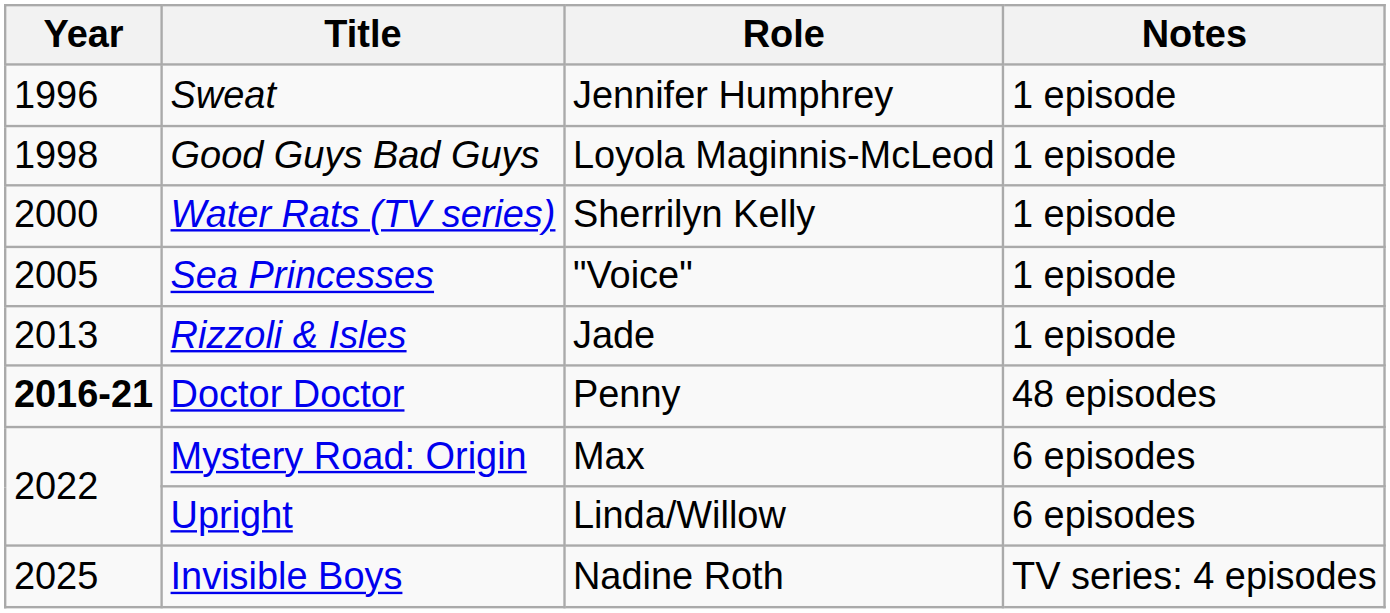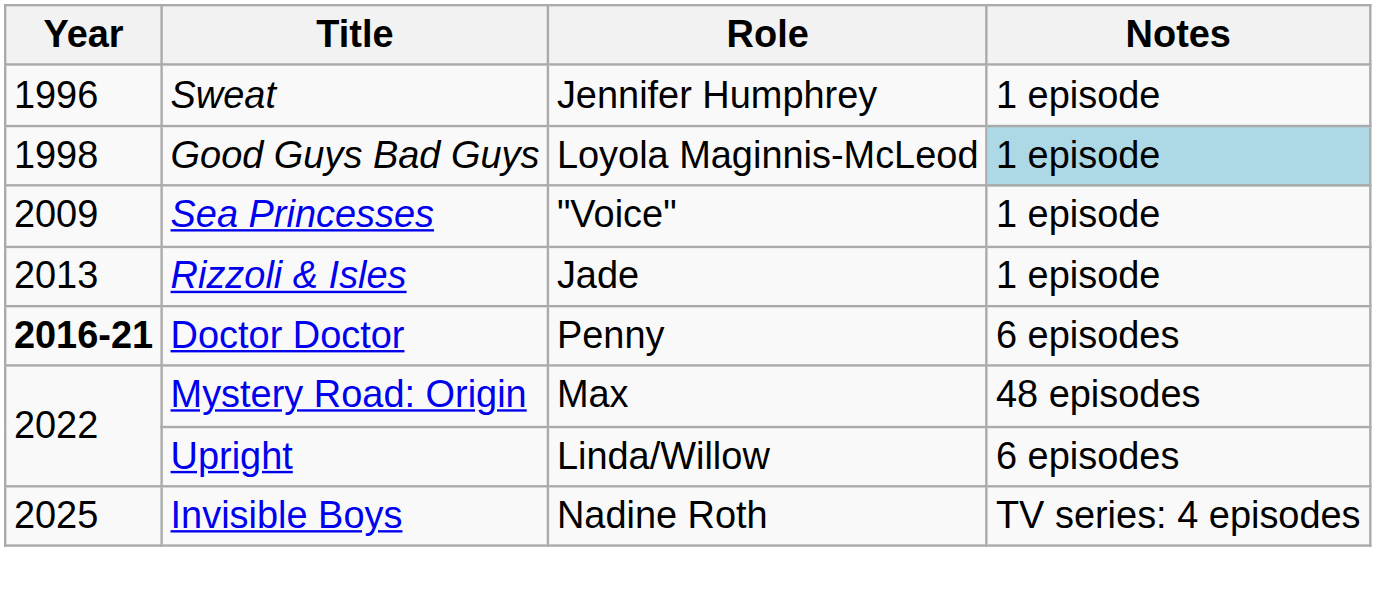Good Guys Bad Guys | Notes: no background -> lightblue background
- row: 2000 | Water Rats (TV series) | Sherrilyn Kelly | 1 episode
Sea Princesses | Year: 2005 -> 2009
Doctor Doctor | Notes: 48 episodes -> 6 episodes
Mystery Road: Origin | Notes: 6 episodes -> 48 episodes
